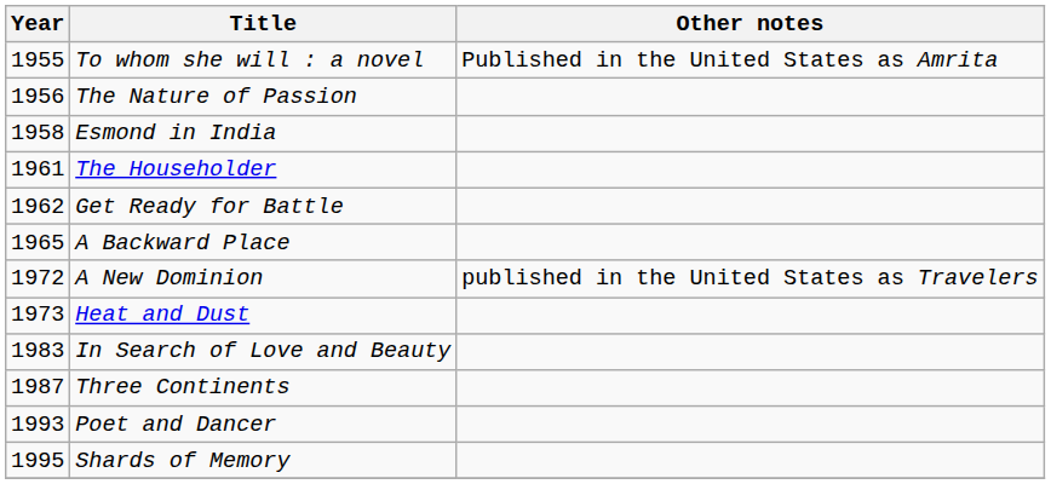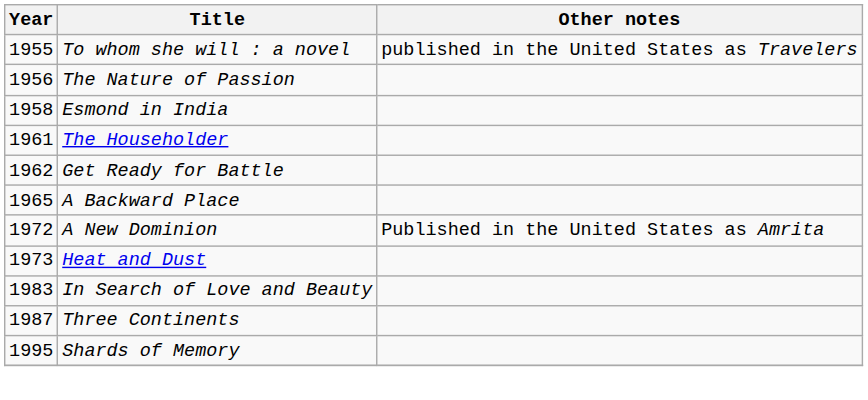To whom she will : a novel | Other notes: Published in the United States as Amrita -> published in the United States as Travelers
A New Dominion | Other notes: published in the United States as Travelers -> Published in the United States as Amrita
- row: 1993 | Poet and Dancer
